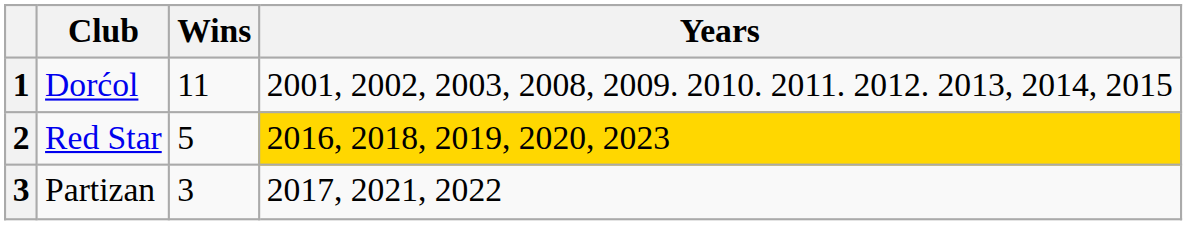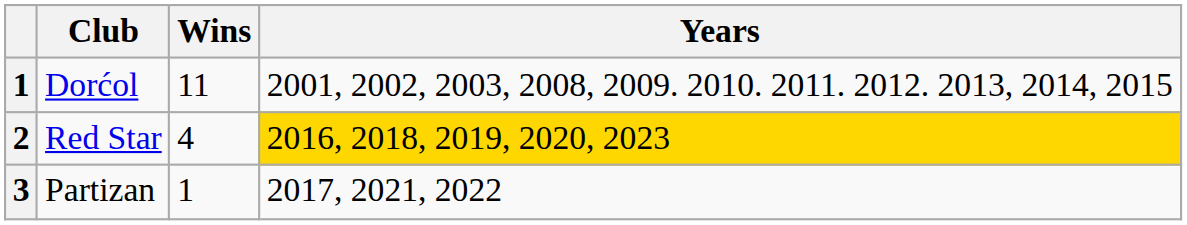Red Star | Wins: 5 -> 4
Partizan | Wins: 3 -> 1
